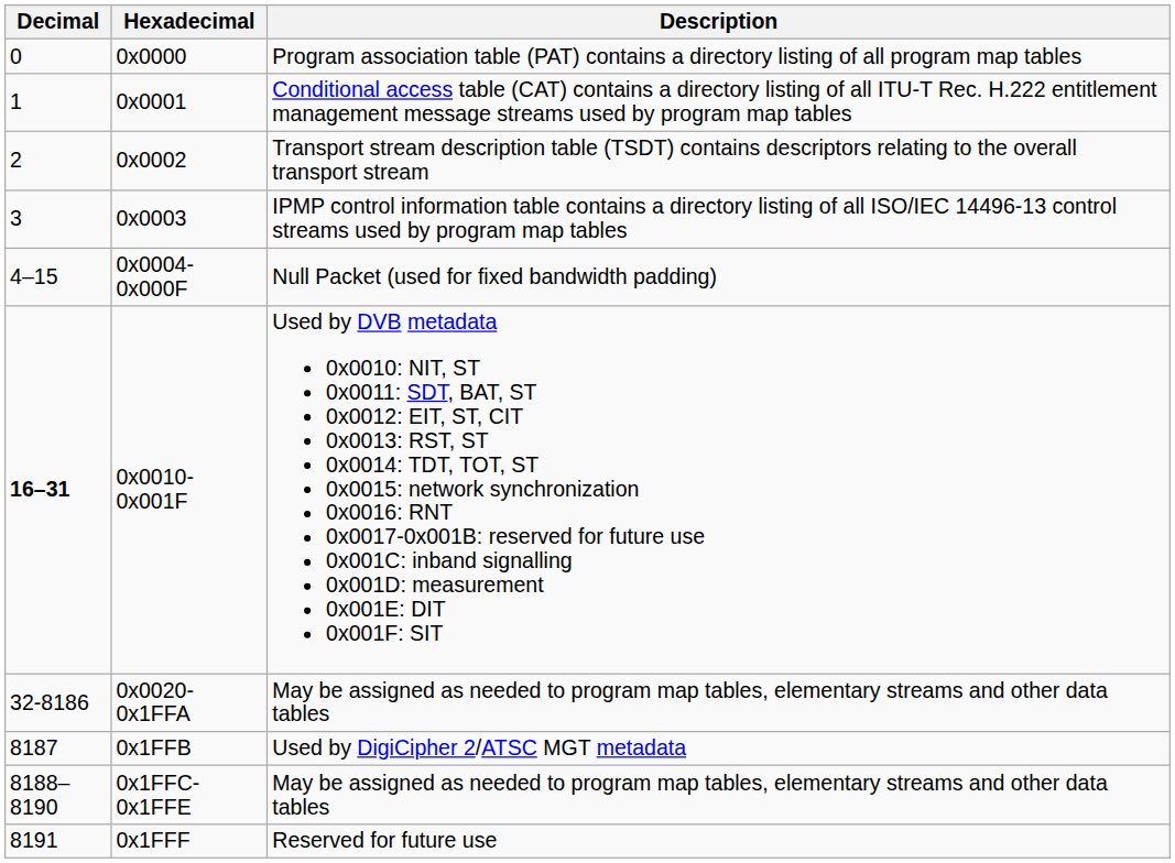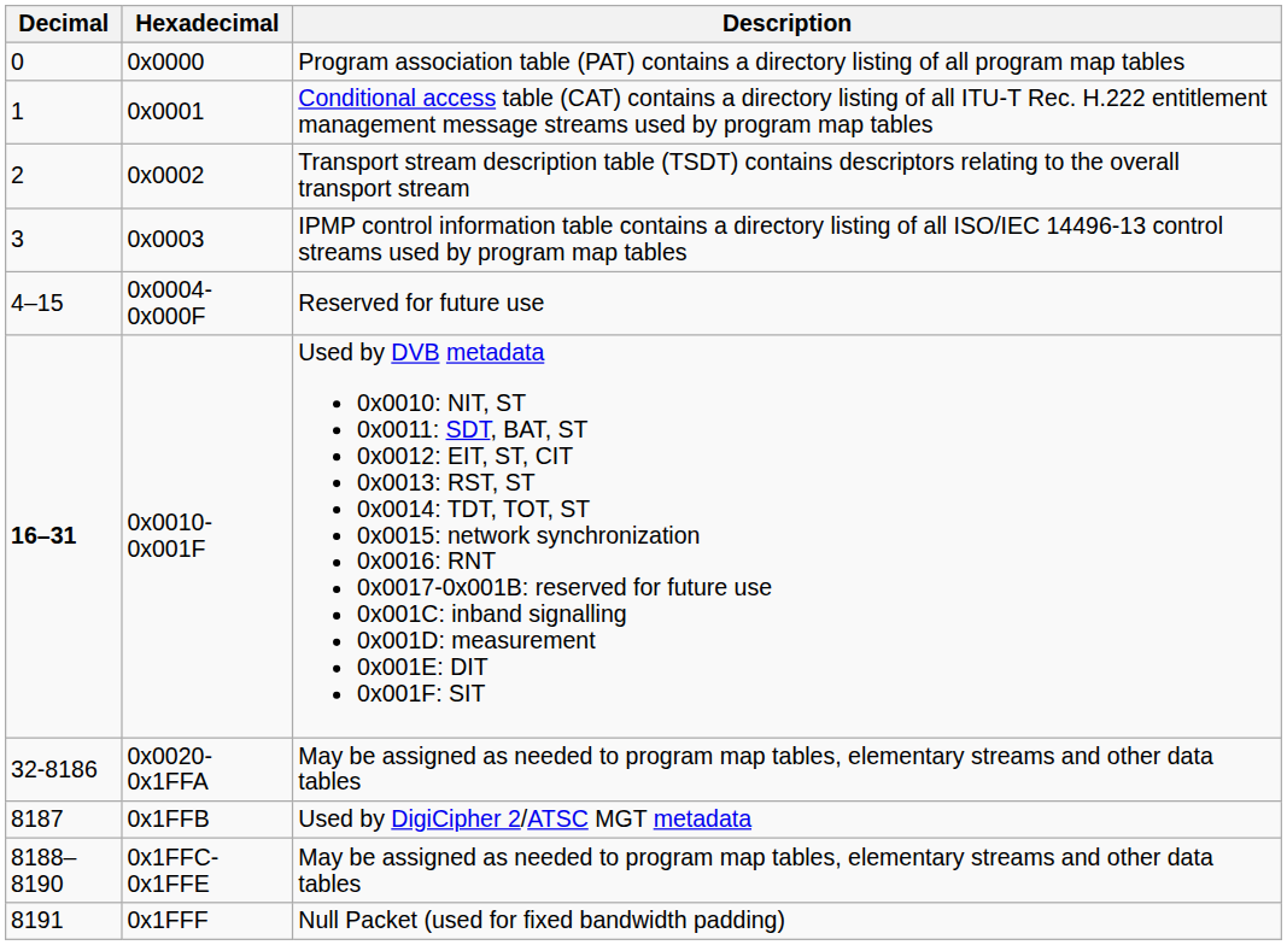0x0004-0x000F | Description: Null Packet (used for fixed bandwidth padding) -> Reserved for future use
0x1FFF | Description: Reserved for future use -> Null Packet (used for fixed bandwidth padding)
